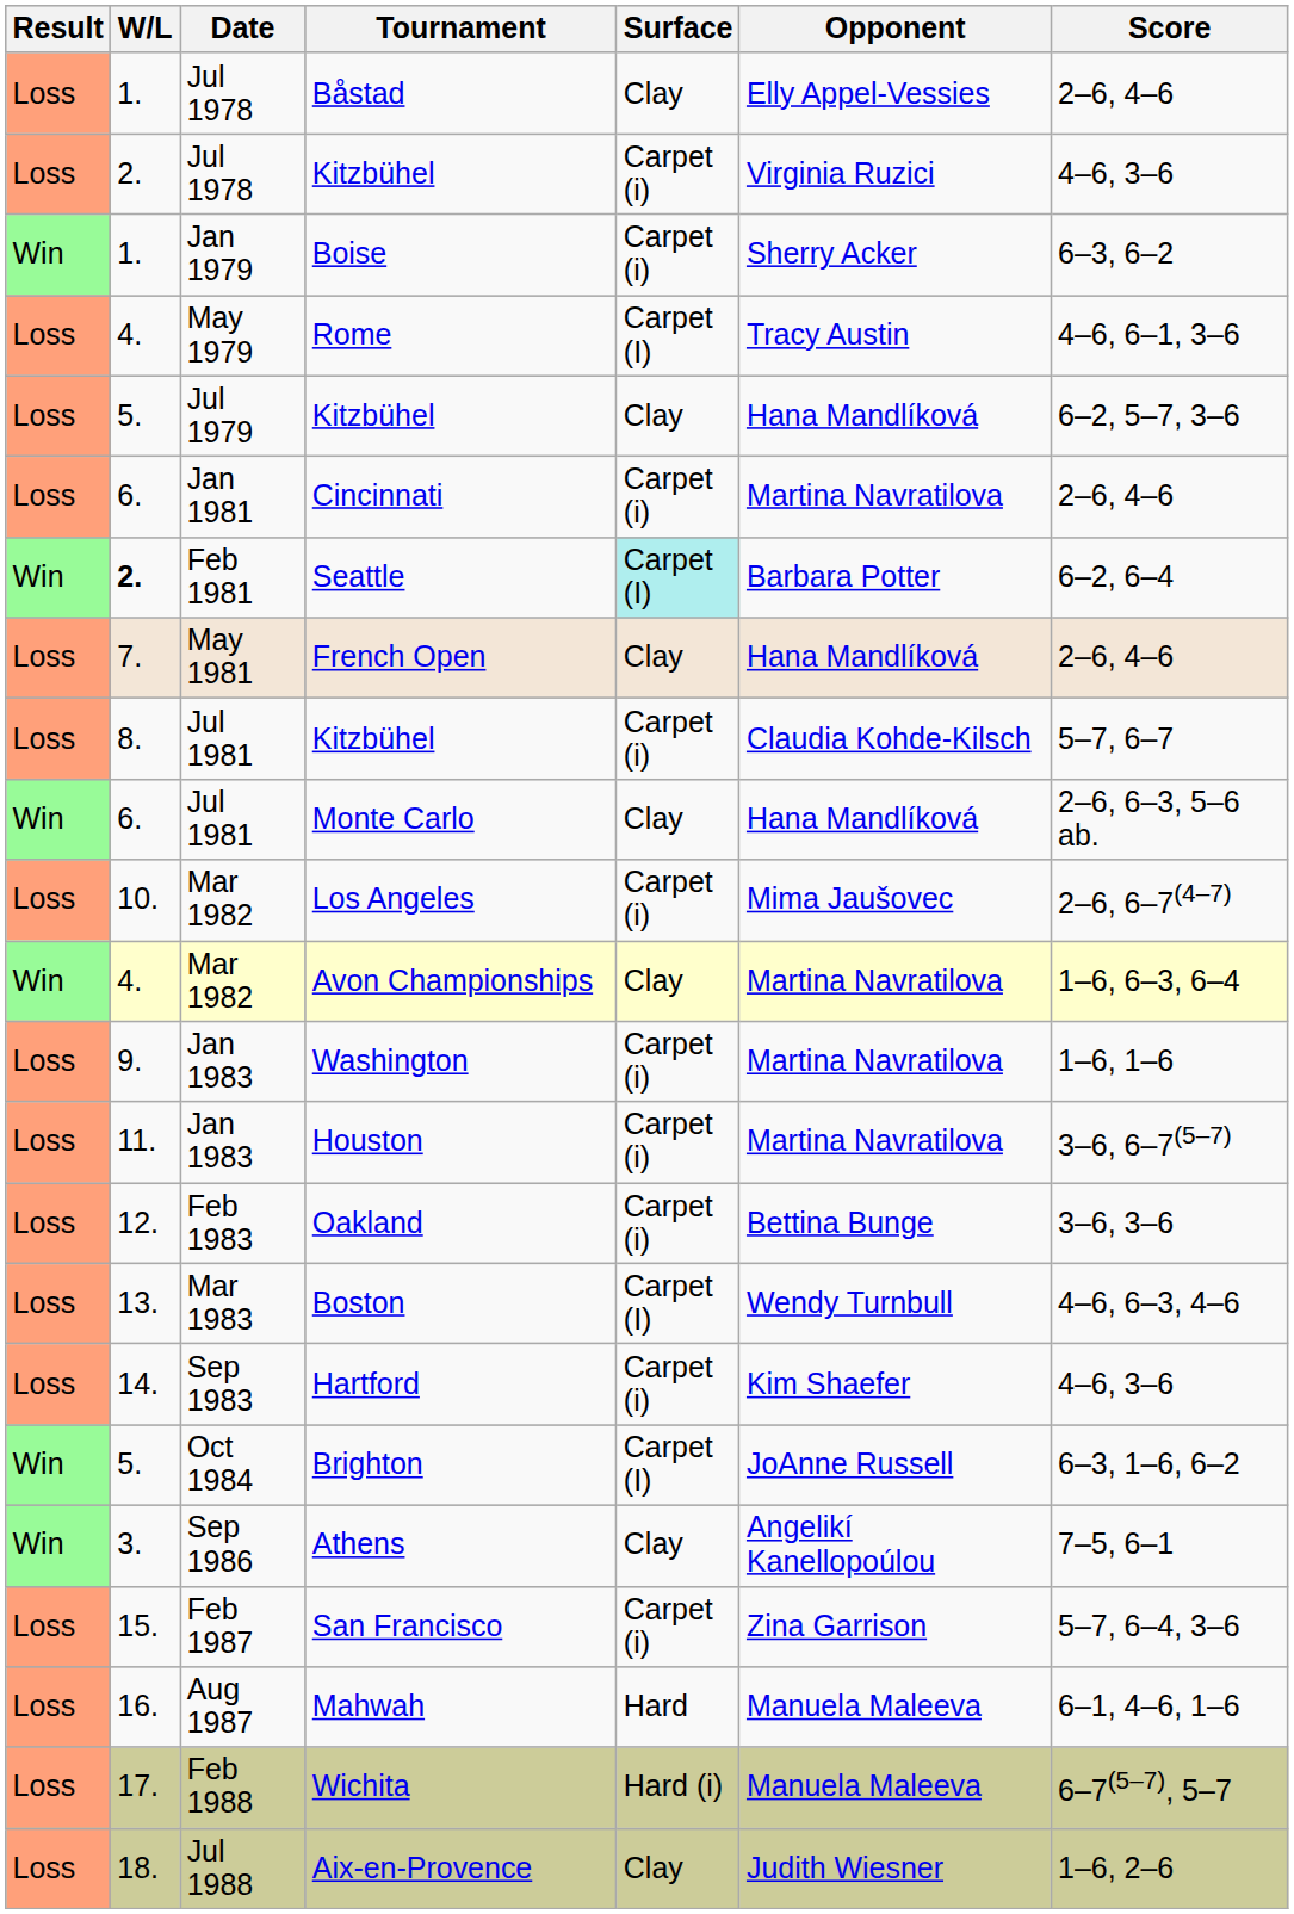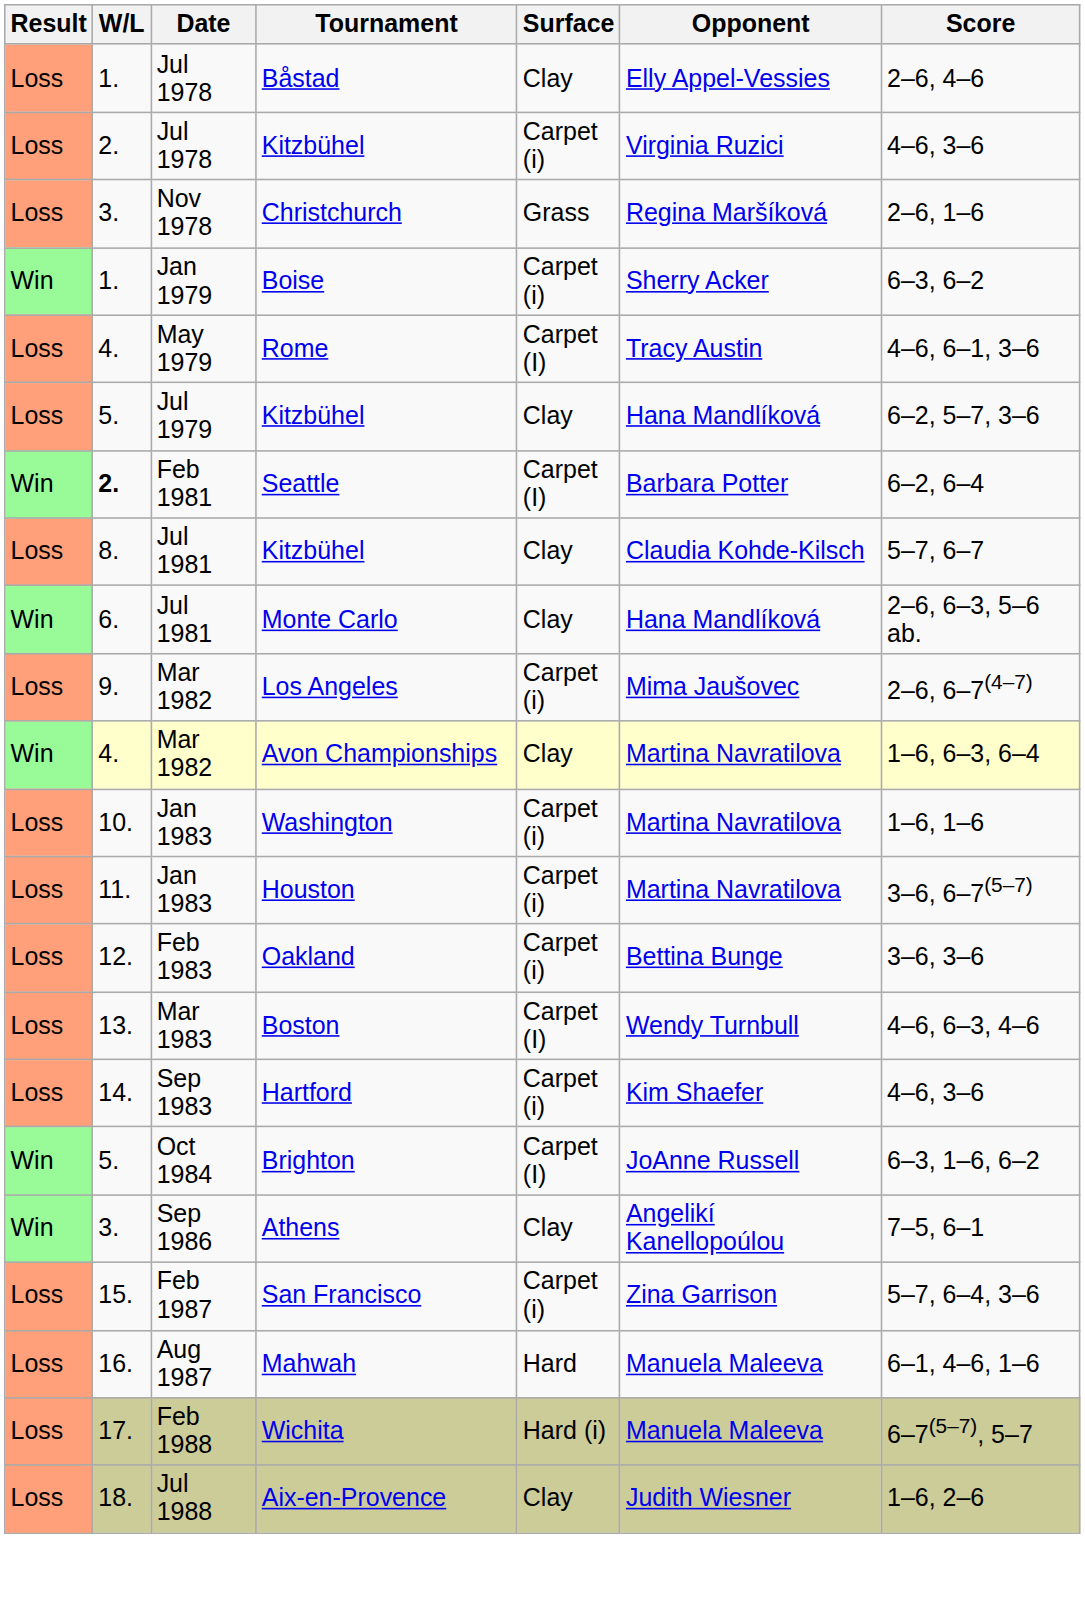+ row: Loss | 3. | Nov 1978 | Christchurch | Grass | Regina Maršíková | 2–6, 1–6
- row: Loss | 6. | Jan 1981 | Cincinnati | Carpet (i) | Martina Navratilova | 2–6, 4–6
Seattle | Surface: paleturquoise background -> no background
- row: Loss | 7. | May 1981 | French Open | Clay | Hana Mandlíková | 2–6, 4–6
Jul 1981 / Kitzbühel | Surface: Carpet (i) -> Clay
Los Angeles | W/L: 10. -> 9.
Washington | W/L: 9. -> 10.
